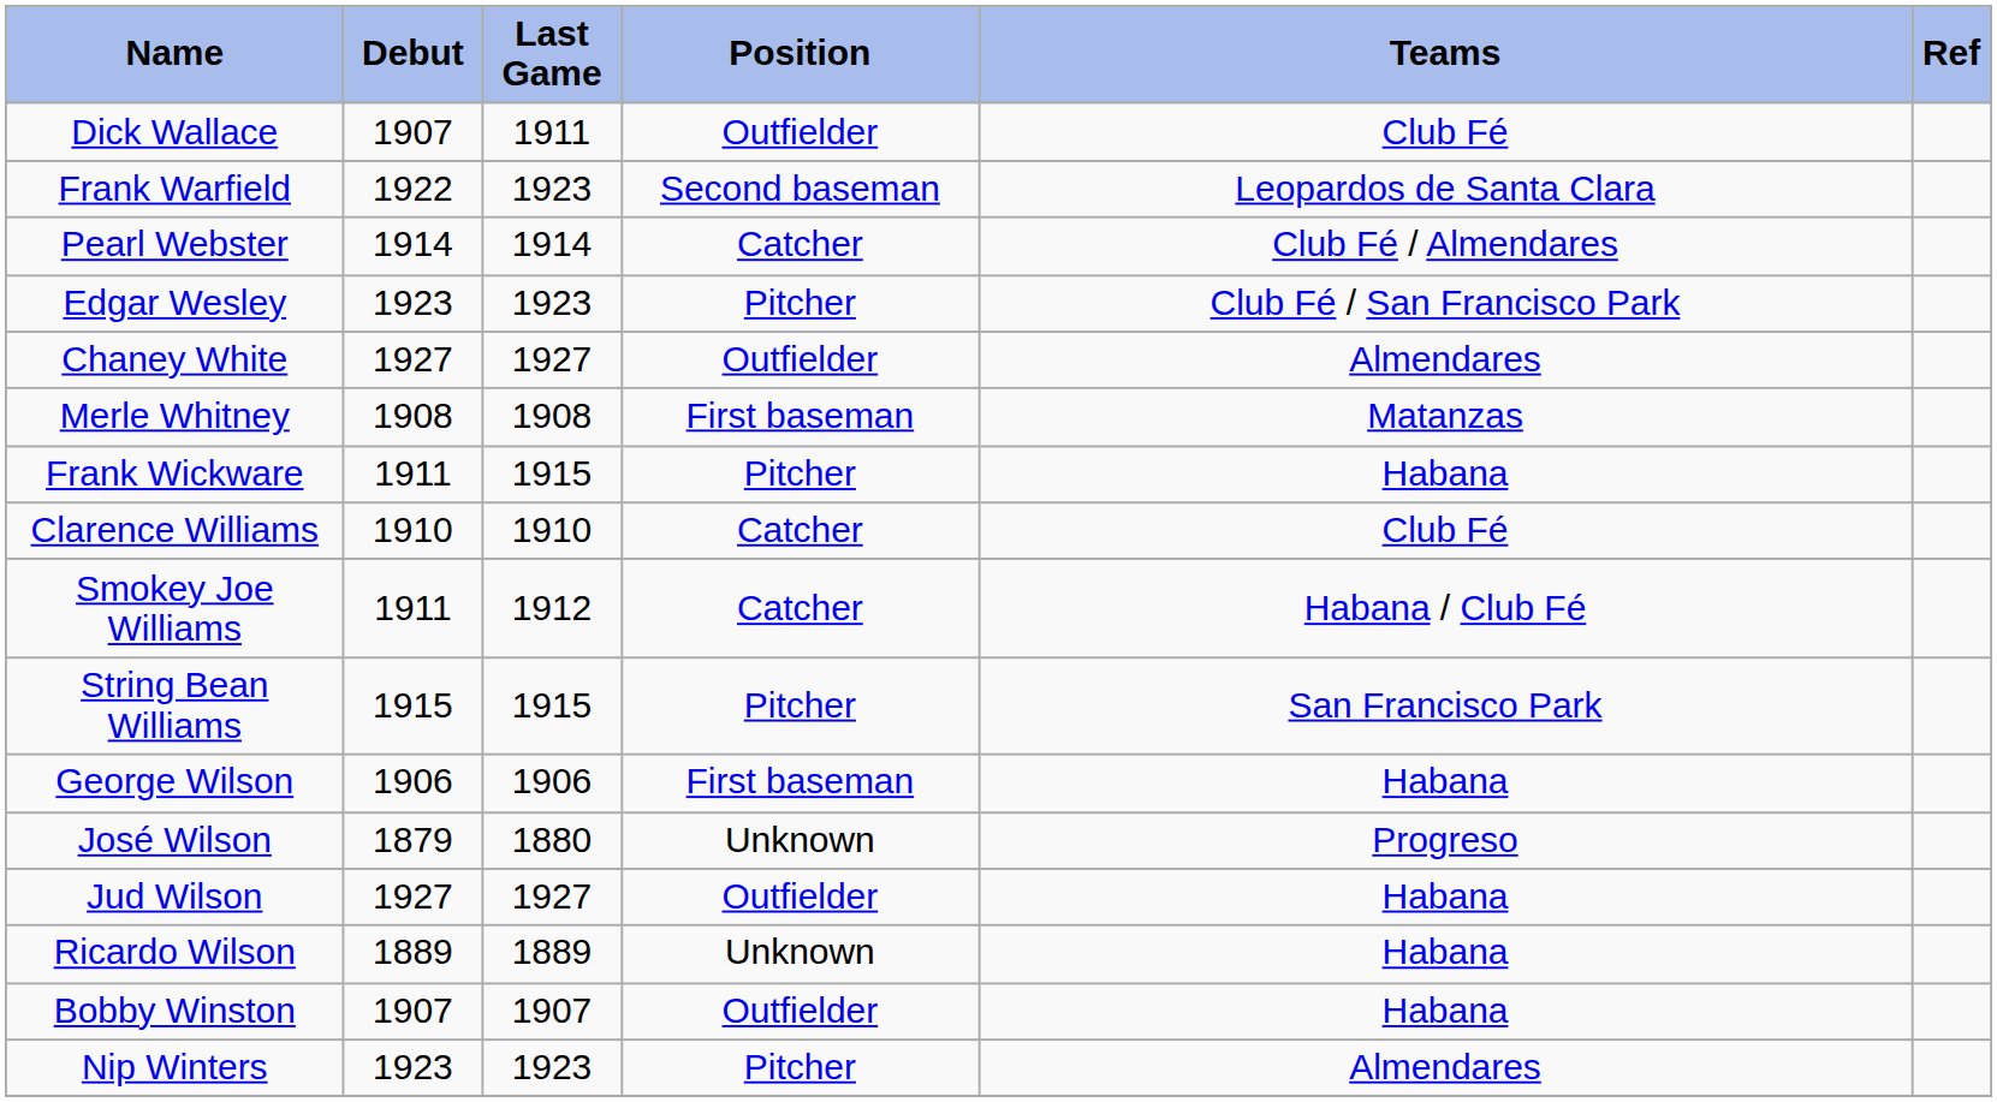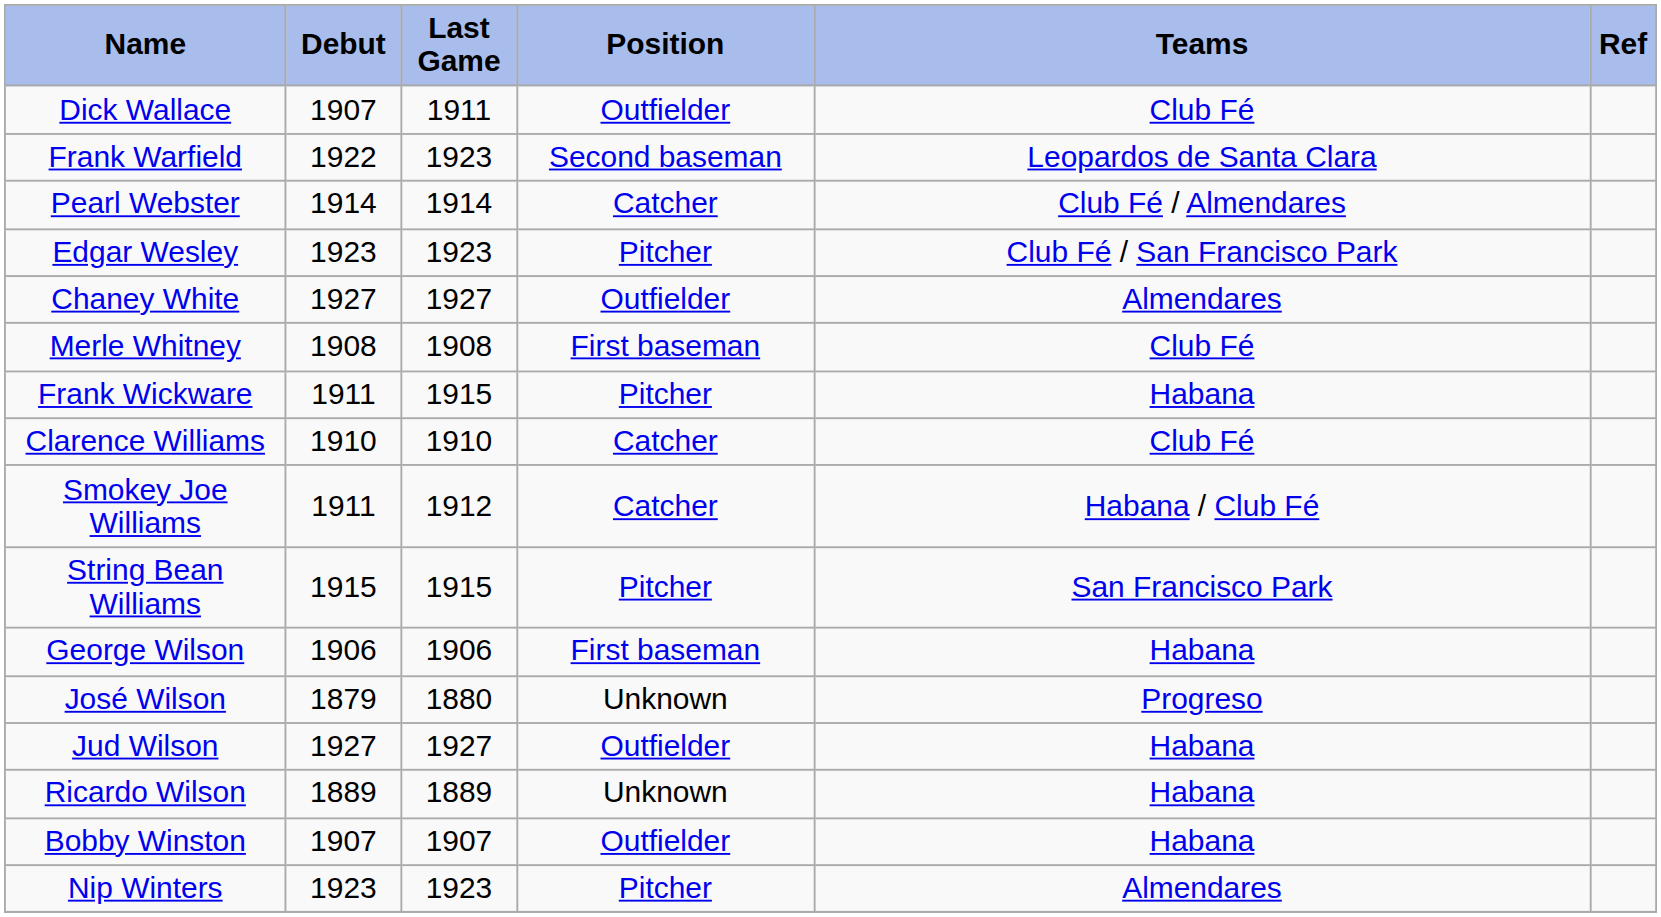Merle Whitney | Teams: Matanzas -> Club Fé
